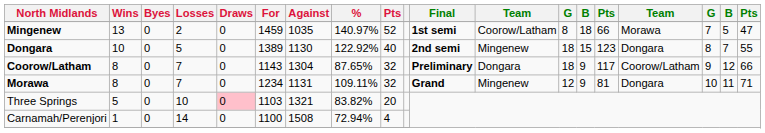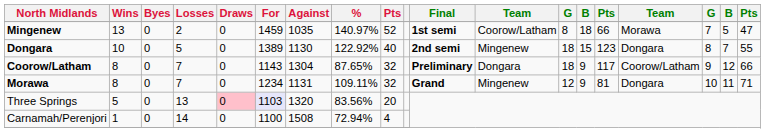Three Springs | Losses: 10 -> 13
Three Springs | For: no background -> lavender background
Three Springs | Against: 1321 -> 1320
Three Springs | %: 83.82% -> 83.56%
